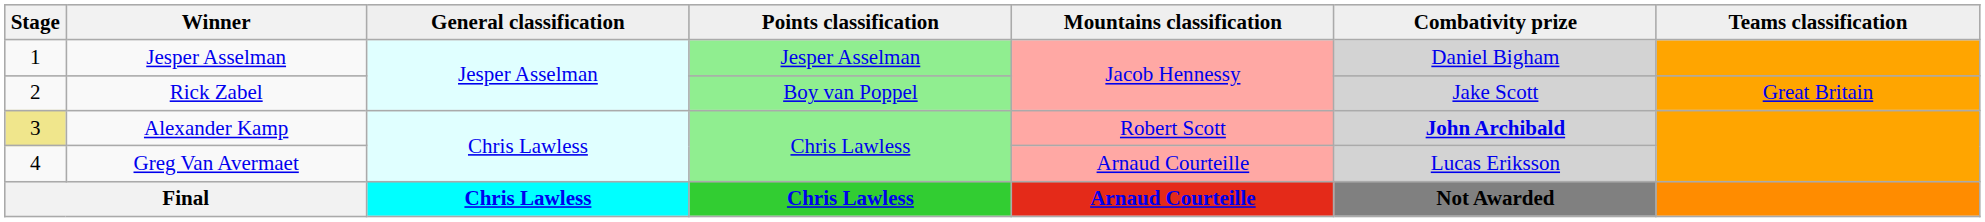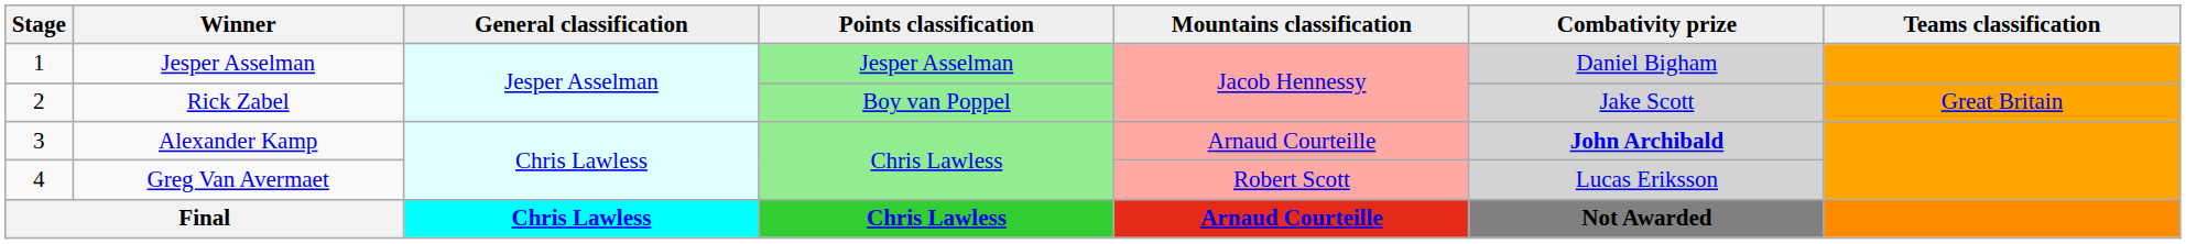Alexander Kamp | Stage: khaki background -> no background
Alexander Kamp | Mountains classification: Robert Scott -> Arnaud Courteille
Greg Van Avermaet | Mountains classification: Arnaud Courteille -> Robert Scott
